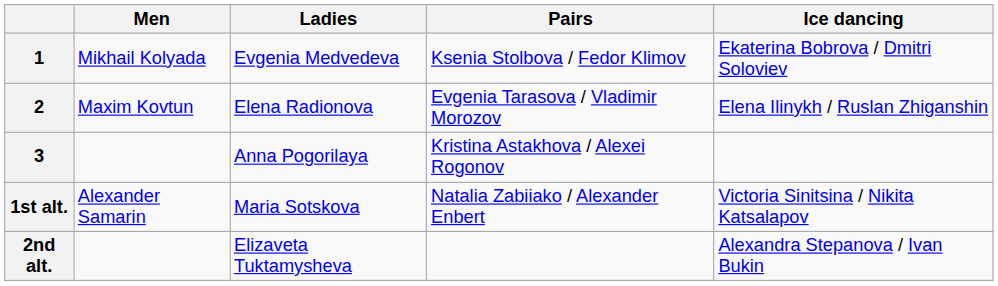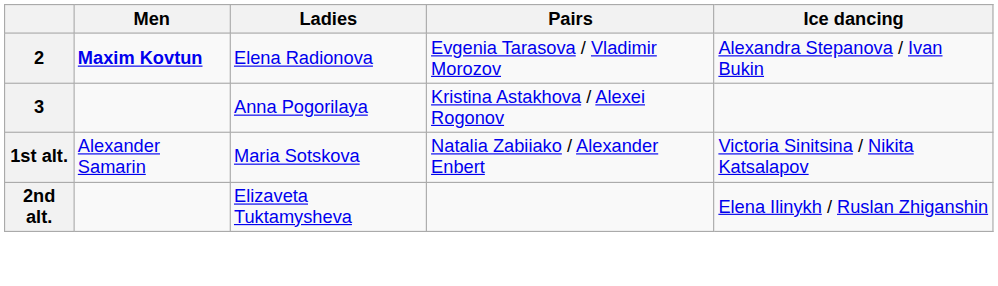- row: 1 | Mikhail Kolyada | Evgenia Medvedeva | Ksenia Stolbova / Fedor Klimov | Ekaterina Bobrova / Dmitri Soloviev
2 | Men: normal -> bold
2 | Ice dancing: Elena Ilinykh / Ruslan Zhiganshin -> Alexandra Stepanova / Ivan Bukin
2nd alt. | Ice dancing: Alexandra Stepanova / Ivan Bukin -> Elena Ilinykh / Ruslan Zhiganshin
